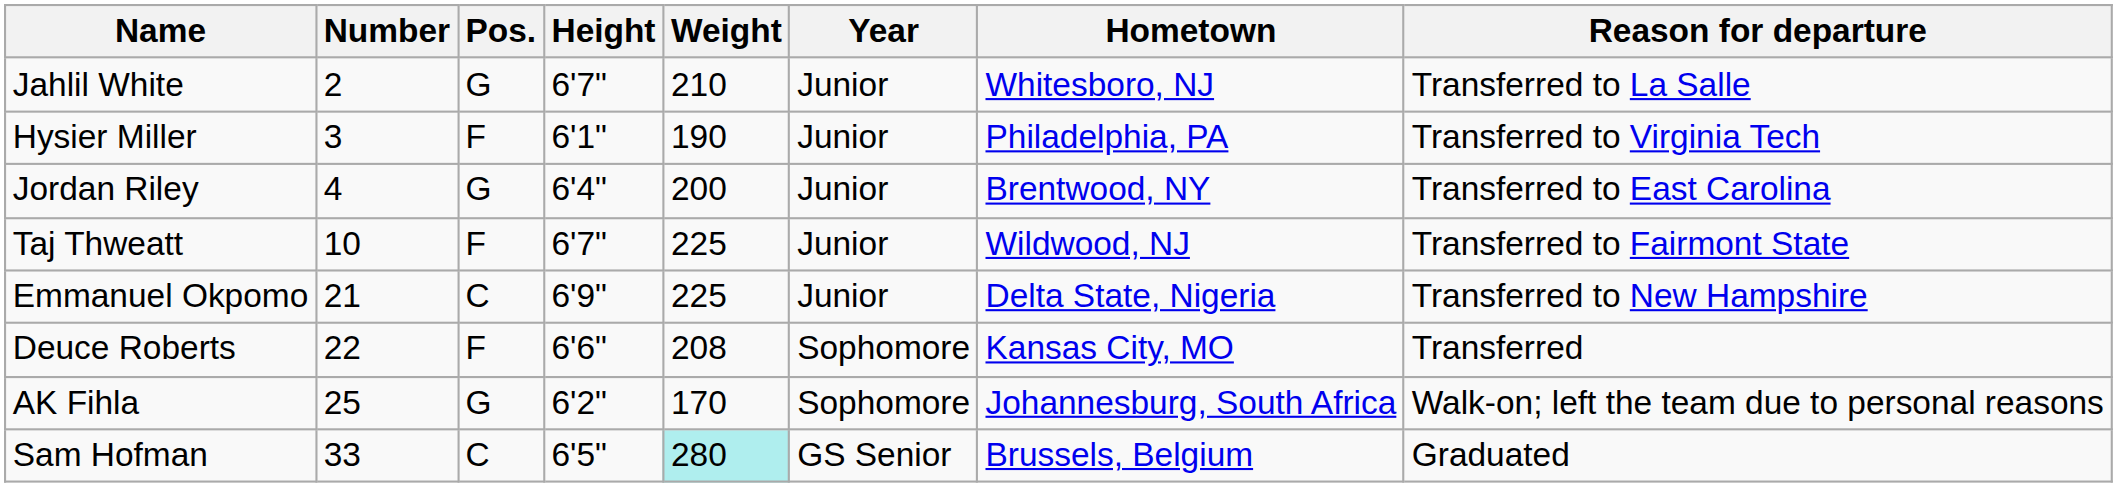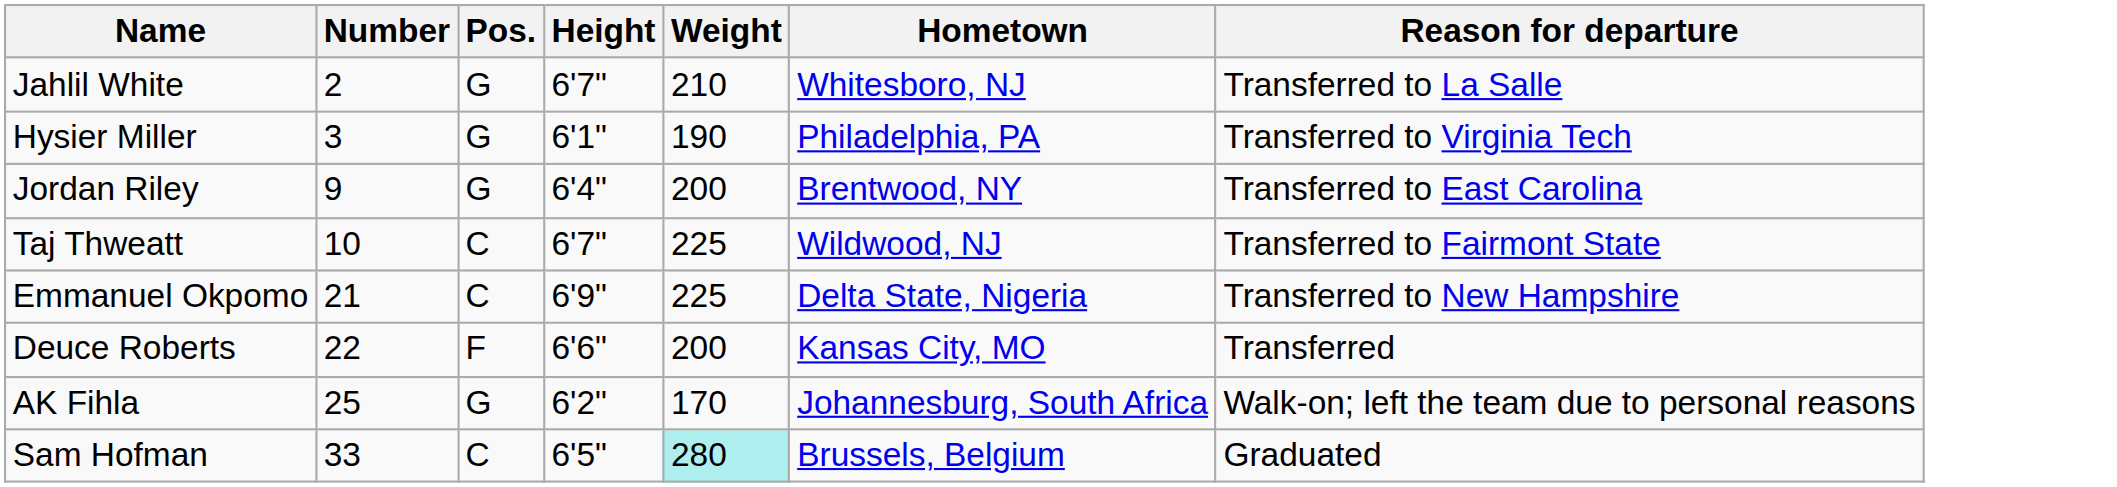- column: Year | Junior | Junior | Junior | Junior | Junior | Sophomore | Sophomore | GS Senior
Hysier Miller | Pos.: F -> G
Jordan Riley | Number: 4 -> 9
Taj Thweatt | Pos.: F -> C
Deuce Roberts | Weight: 208 -> 200
